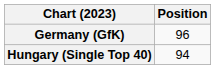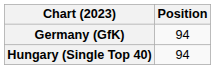Germany (GfK) | Position: 96 -> 94
